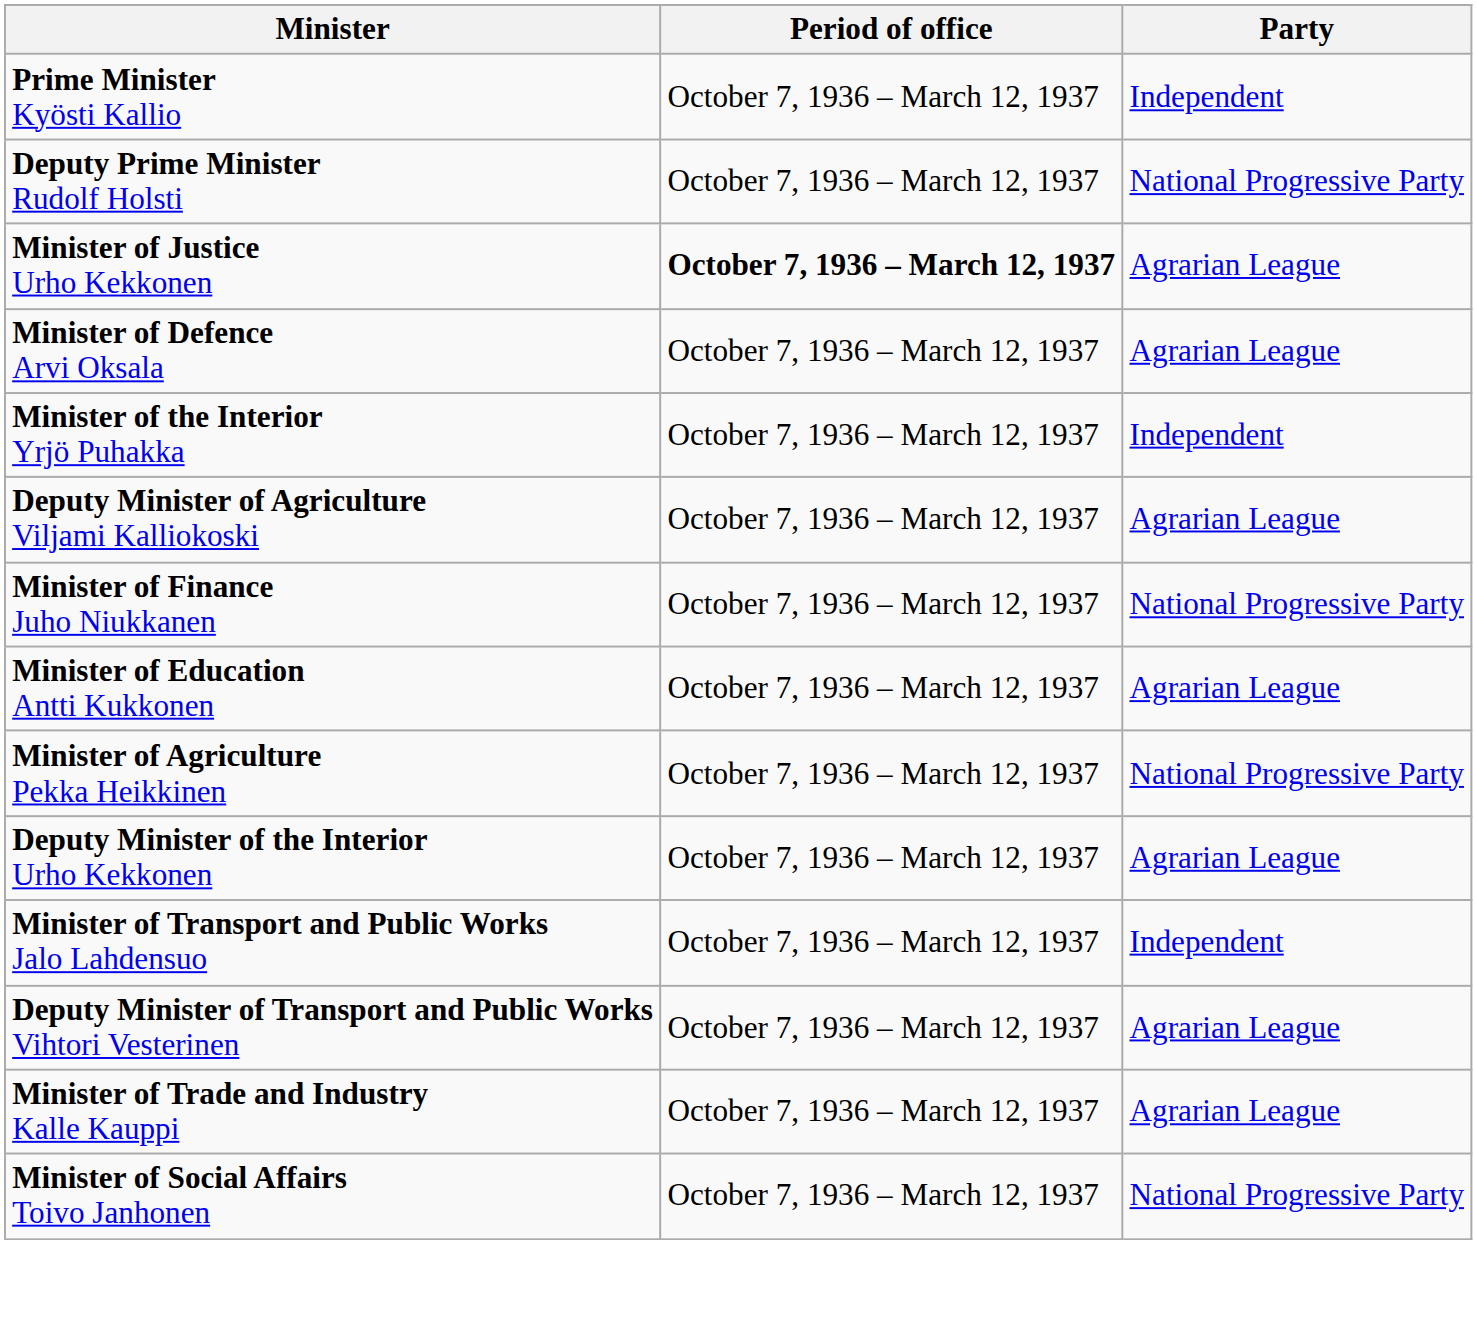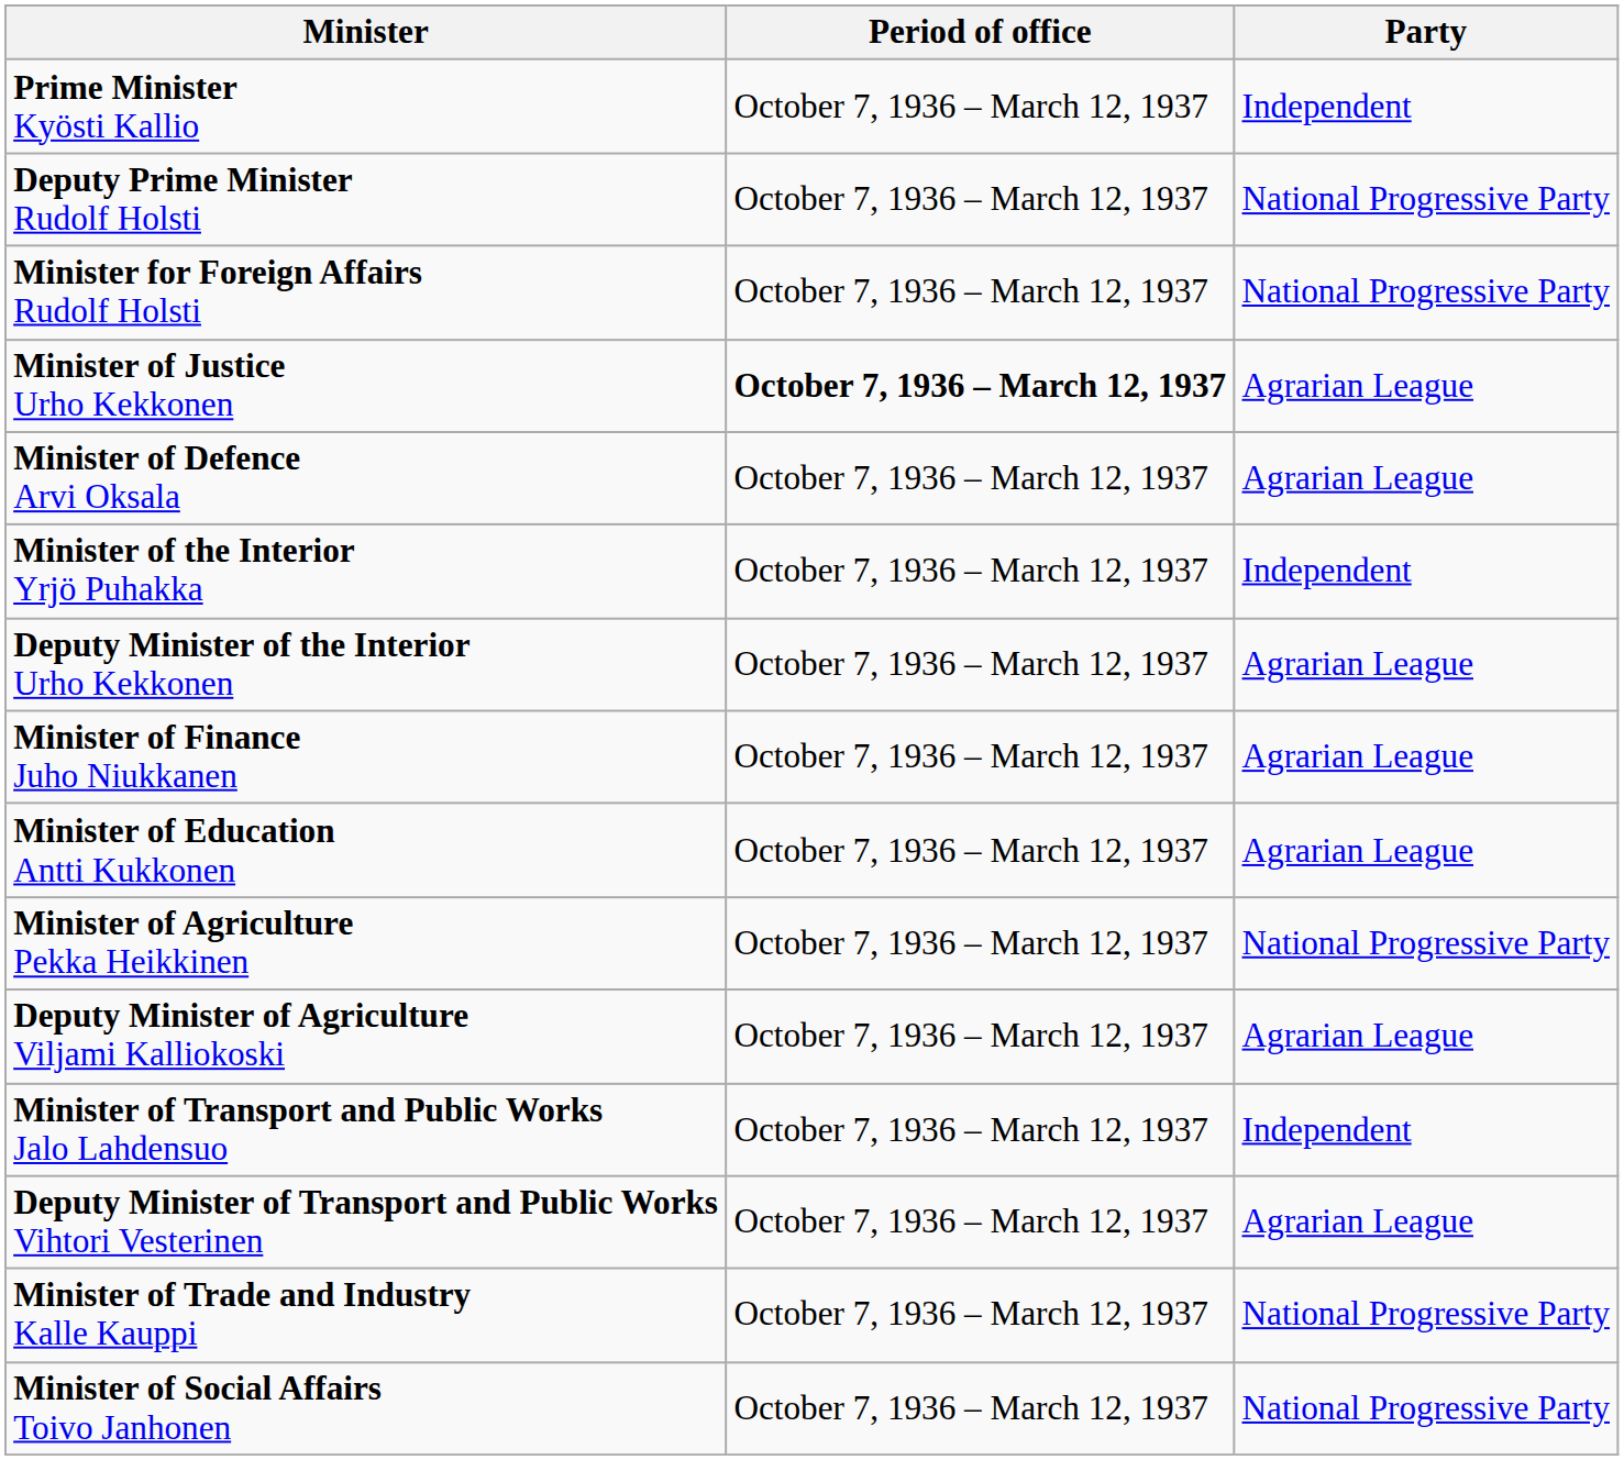+ row: Minister for Foreign Affairs Rudolf Holsti | October 7, 1936 – March 12, 1937 | National Progressive Party
rows swapped: Deputy Minister of the Interior Urho Kekkonen <-> Deputy Minister of Agriculture Viljami Kalliokoski
Minister of Finance Juho Niukkanen | Party: National Progressive Party -> Agrarian League
Minister of Trade and Industry Kalle Kauppi | Party: Agrarian League -> National Progressive Party
